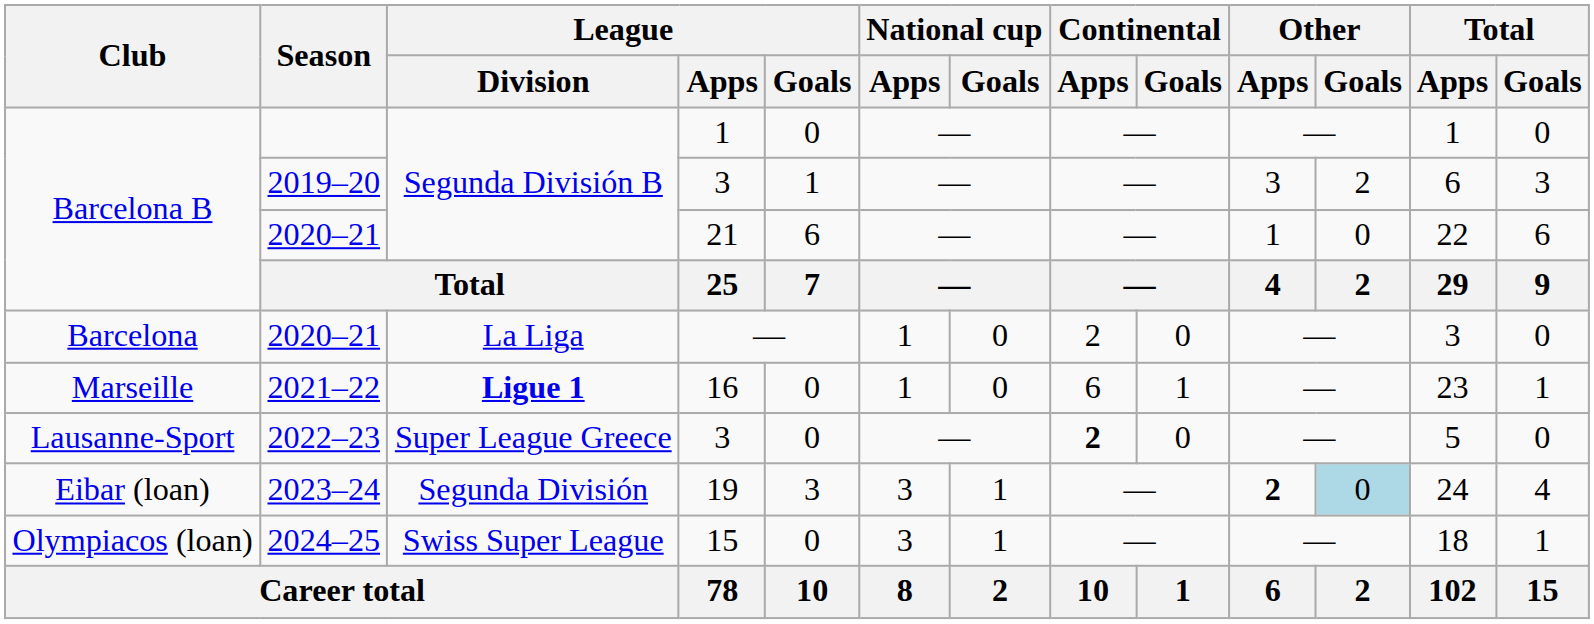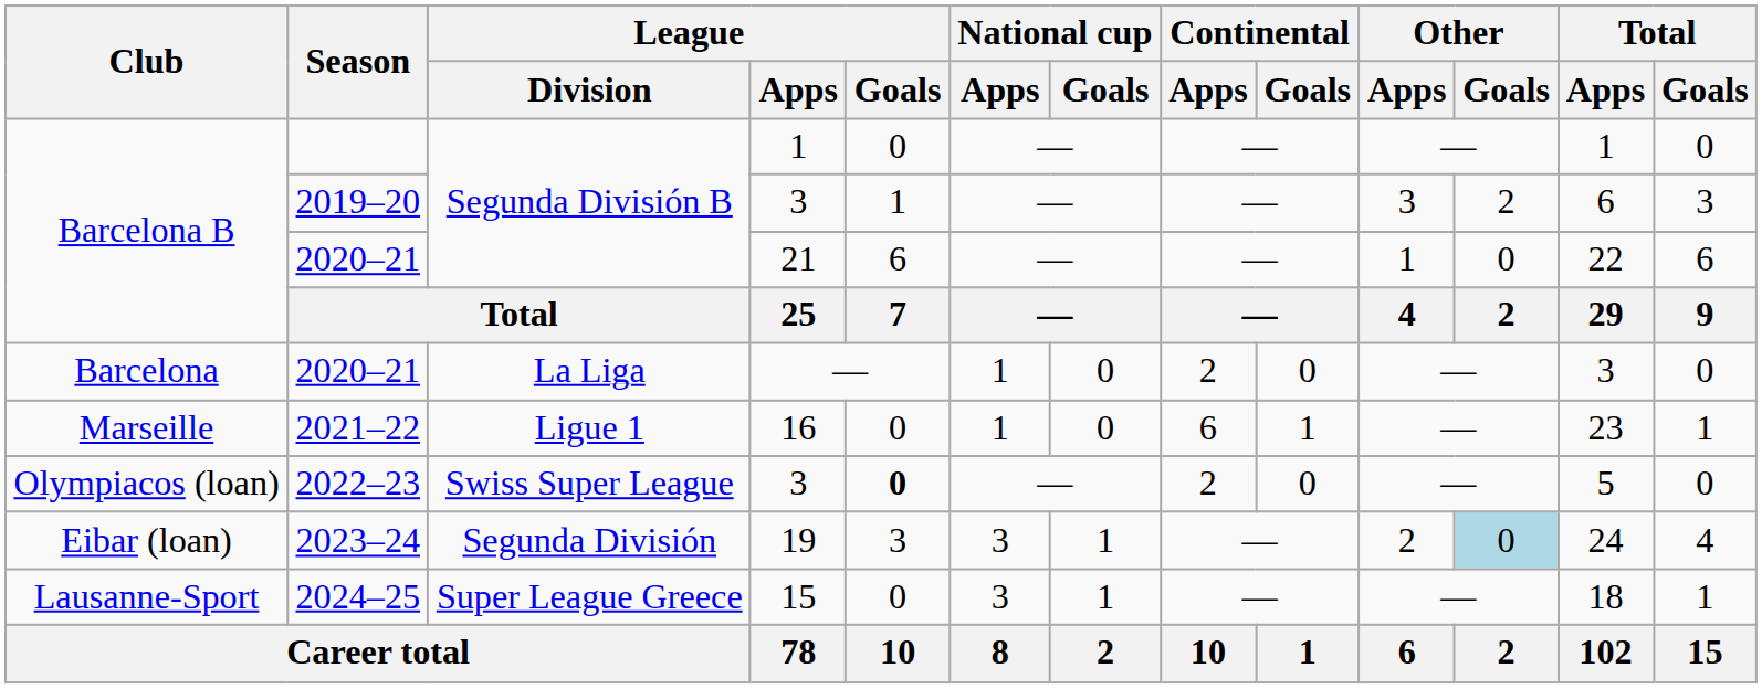2021–22 | League / Division: bold -> normal
2022–23 | Club: Lausanne-Sport -> Olympiacos (loan)
2022–23 | League / Division: Super League Greece -> Swiss Super League
2022–23 | League / Goals: normal -> bold
2022–23 | Continental / Apps: bold -> normal
2023–24 | Other / Apps: bold -> normal
2024–25 | Club: Olympiacos (loan) -> Lausanne-Sport
2024–25 | League / Division: Swiss Super League -> Super League Greece
